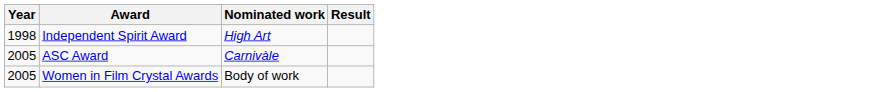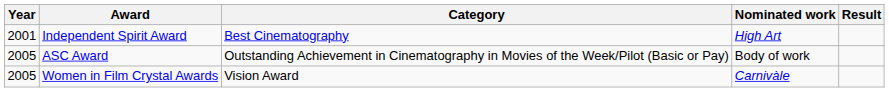+ column: Category | Best Cinematography | Outstanding Achievement in Cinematography in Movies of the Week/Pilot (Basic or Pay) | Vision Award
Independent Spirit Award | Year: 1998 -> 2001
ASC Award | Nominated work: Carnivàle -> Body of work
Women in Film Crystal Awards | Nominated work: Body of work -> Carnivàle
